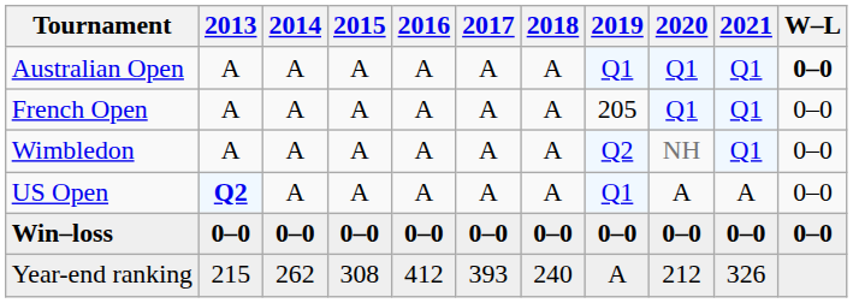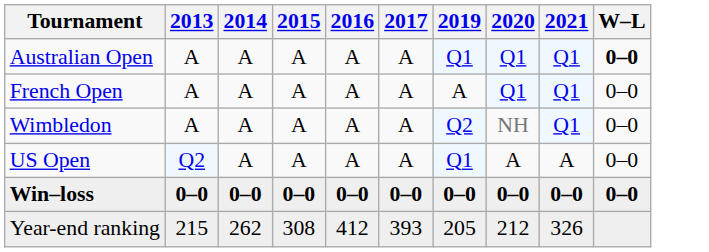- column: 2018 | A | A | A | A | 0–0 | 240
French Open | 2019: 205 -> A
US Open | 2013: bold -> normal
Year-end ranking | 2019: A -> 205
